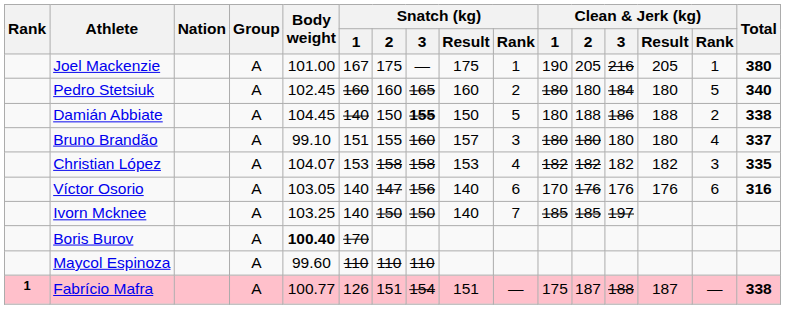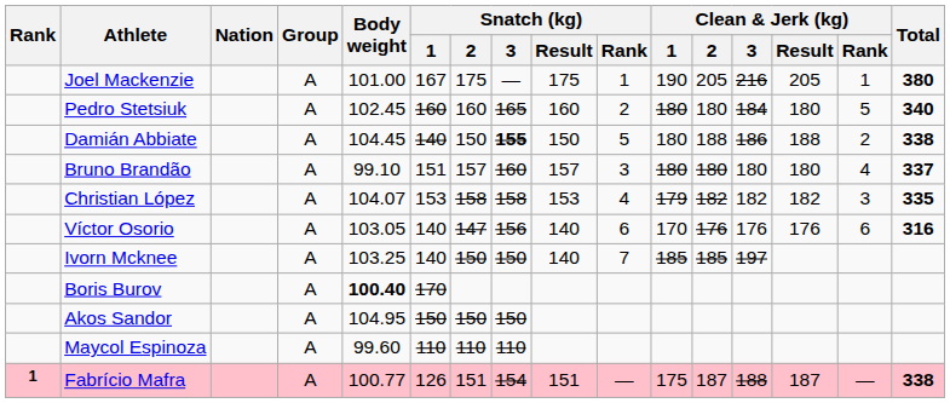Bruno Brandão | Snatch (kg) / 2: 155 -> 157
Christian López | Clean & Jerk (kg) / 1: 182 -> 179
+ row: Akos Sandor | A | 104.95 | 150 | 150 | 150
